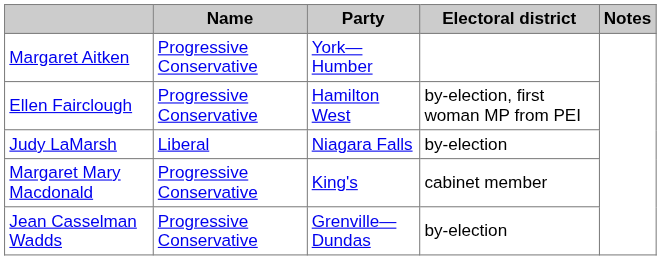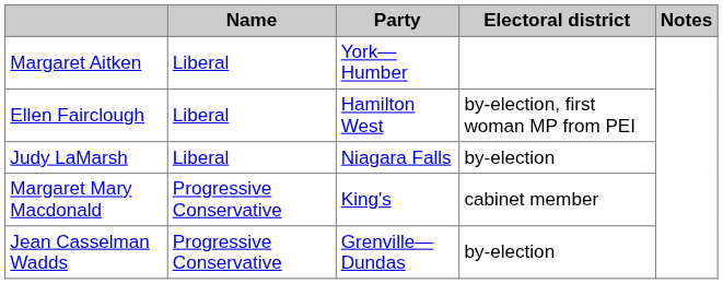Margaret Aitken | Name: Progressive Conservative -> Liberal
Ellen Fairclough | Name: Progressive Conservative -> Liberal
